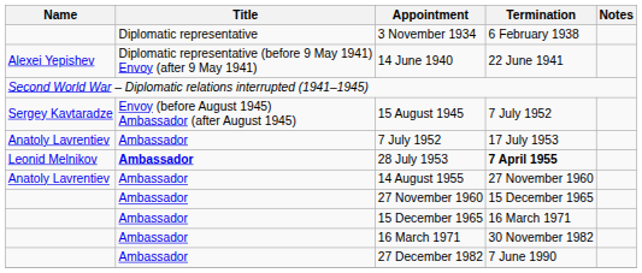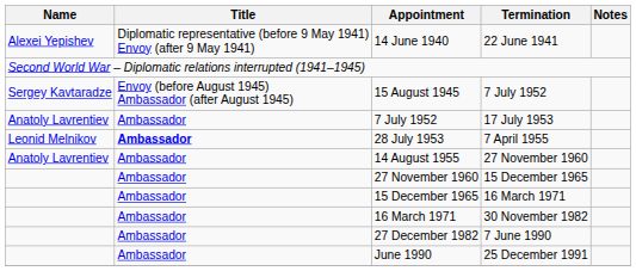- row: Diplomatic representative | 3 November 1934 | 6 February 1938
28 July 1953 | Termination: bold -> normal
+ row: Ambassador | June 1990 | 25 December 1991
